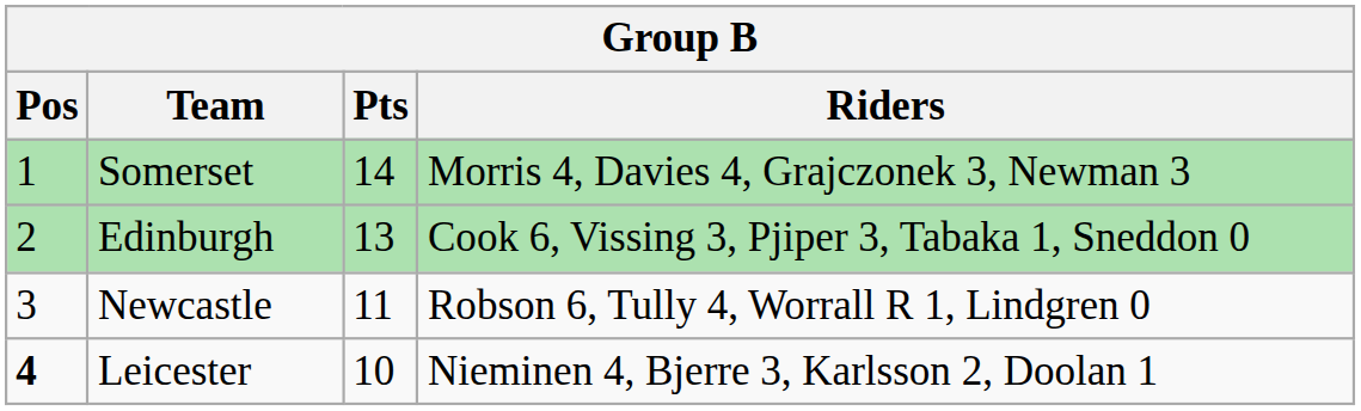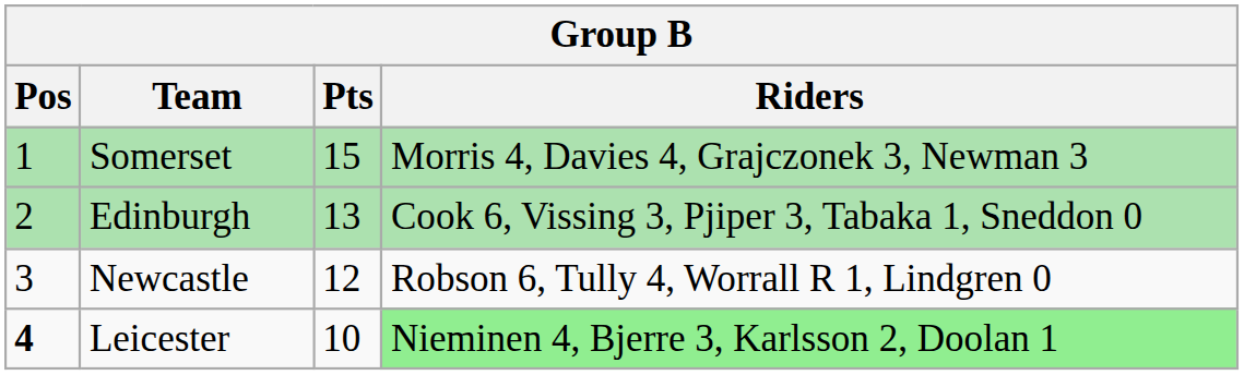Somerset | Pts: 14 -> 15
Newcastle | Pts: 11 -> 12
Leicester | Riders: no background -> lightgreen background
